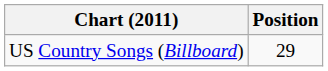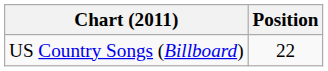US Country Songs (Billboard) | Position: 29 -> 22
